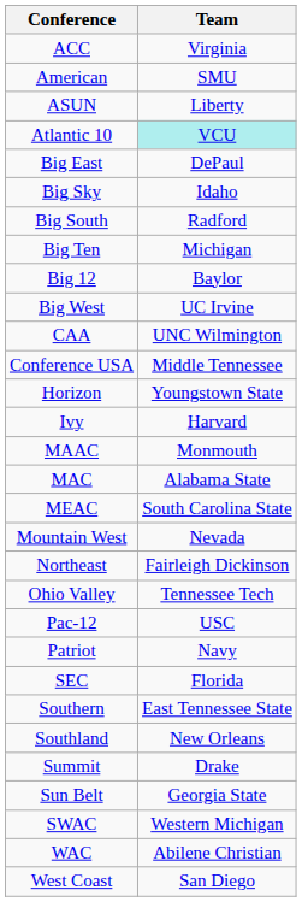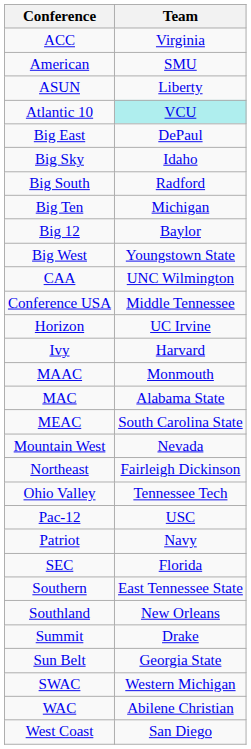Big West | Team: UC Irvine -> Youngstown State
Horizon | Team: Youngstown State -> UC Irvine
